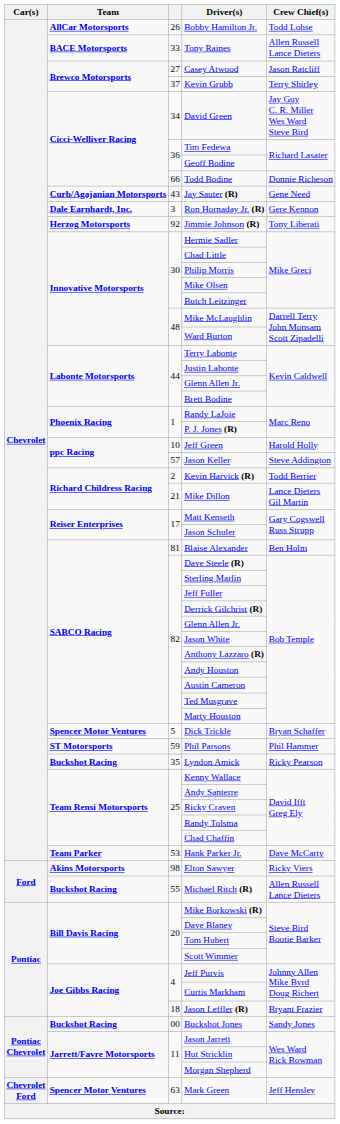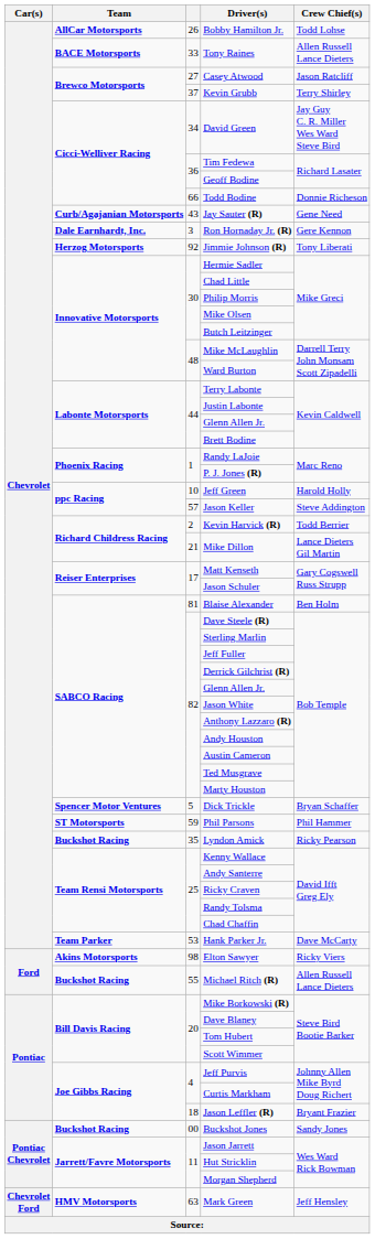Mark Green | Team: Spencer Motor Ventures -> HMV Motorsports
